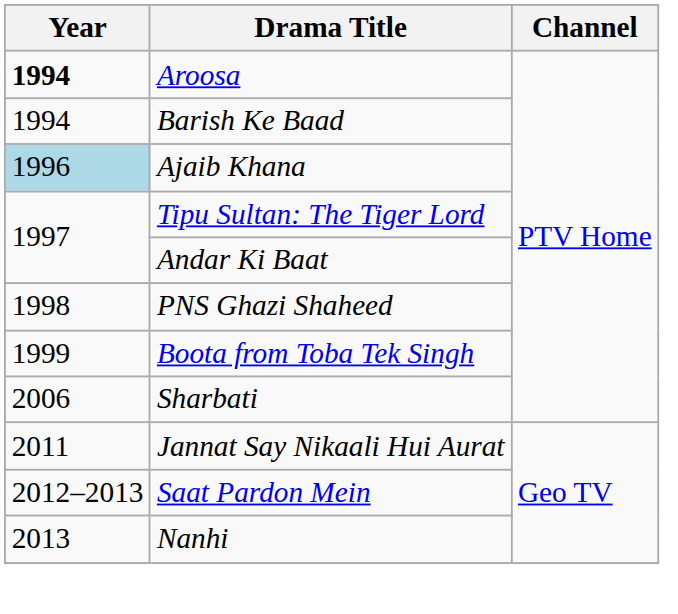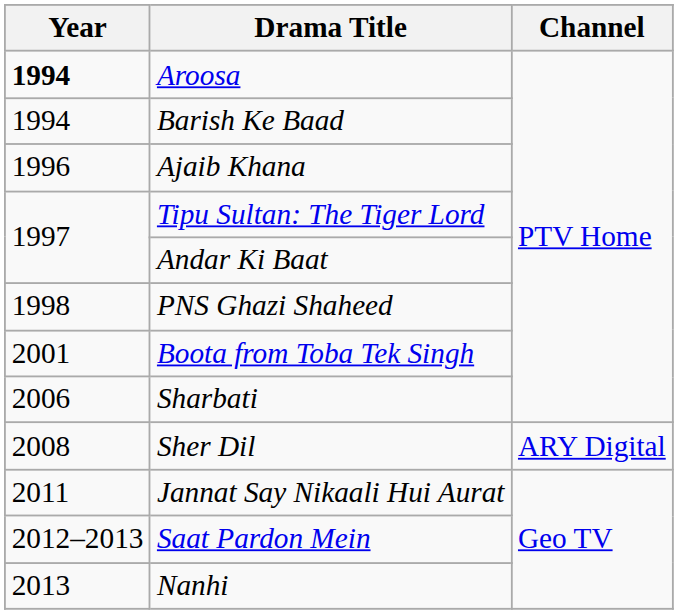Ajaib Khana | Year: lightblue background -> no background
Boota from Toba Tek Singh | Year: 1999 -> 2001
+ row: 2008 | Sher Dil | ARY Digital
